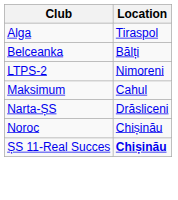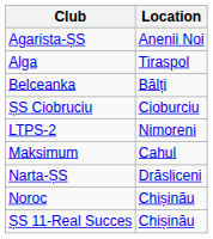+ row: Agarista-ȘS | Anenii Noi
+ row: ȘS Ciobruciu | Cioburciu
ȘS 11-Real Succes | Location: bold -> normal
